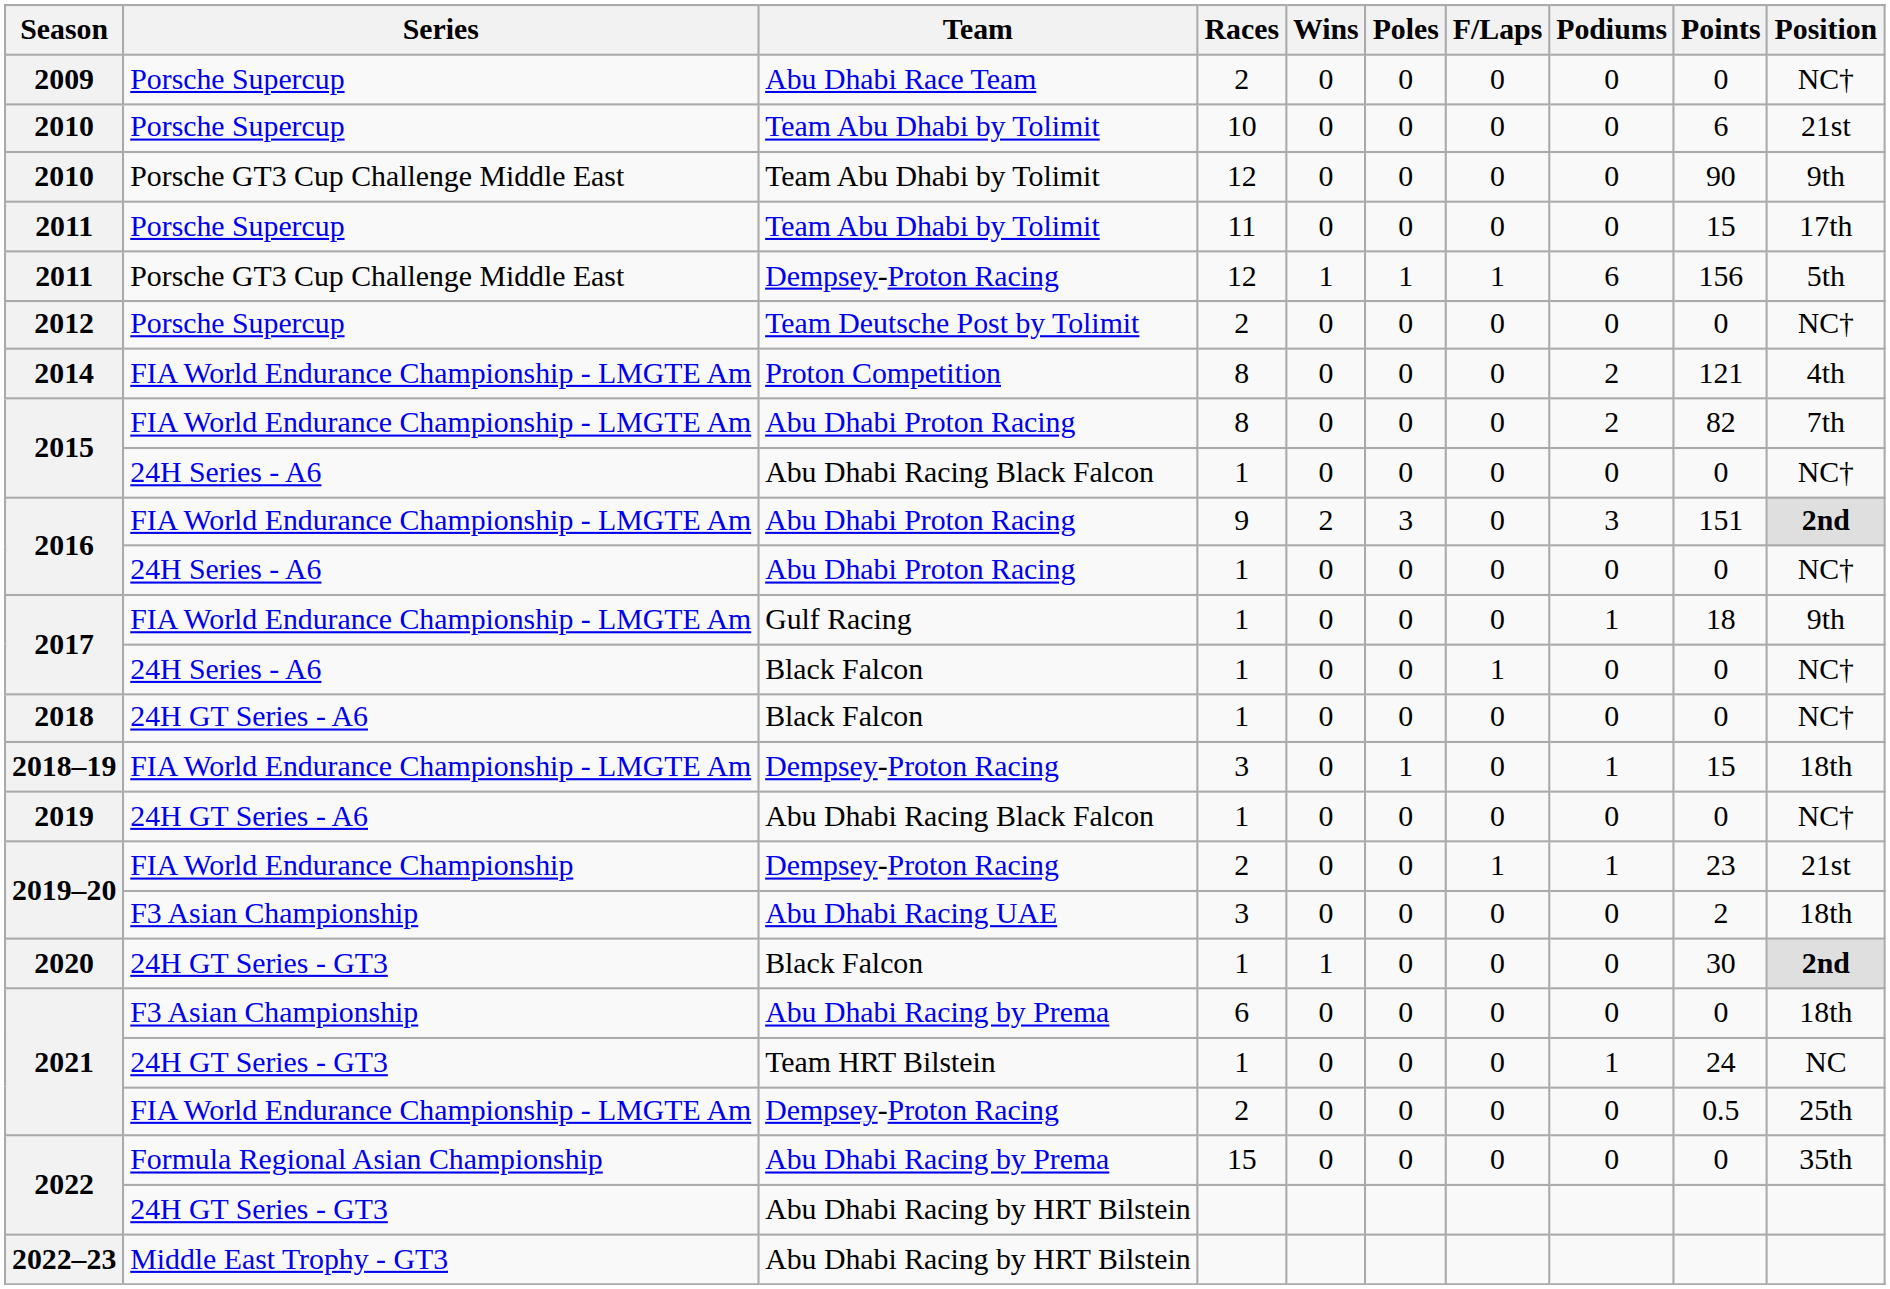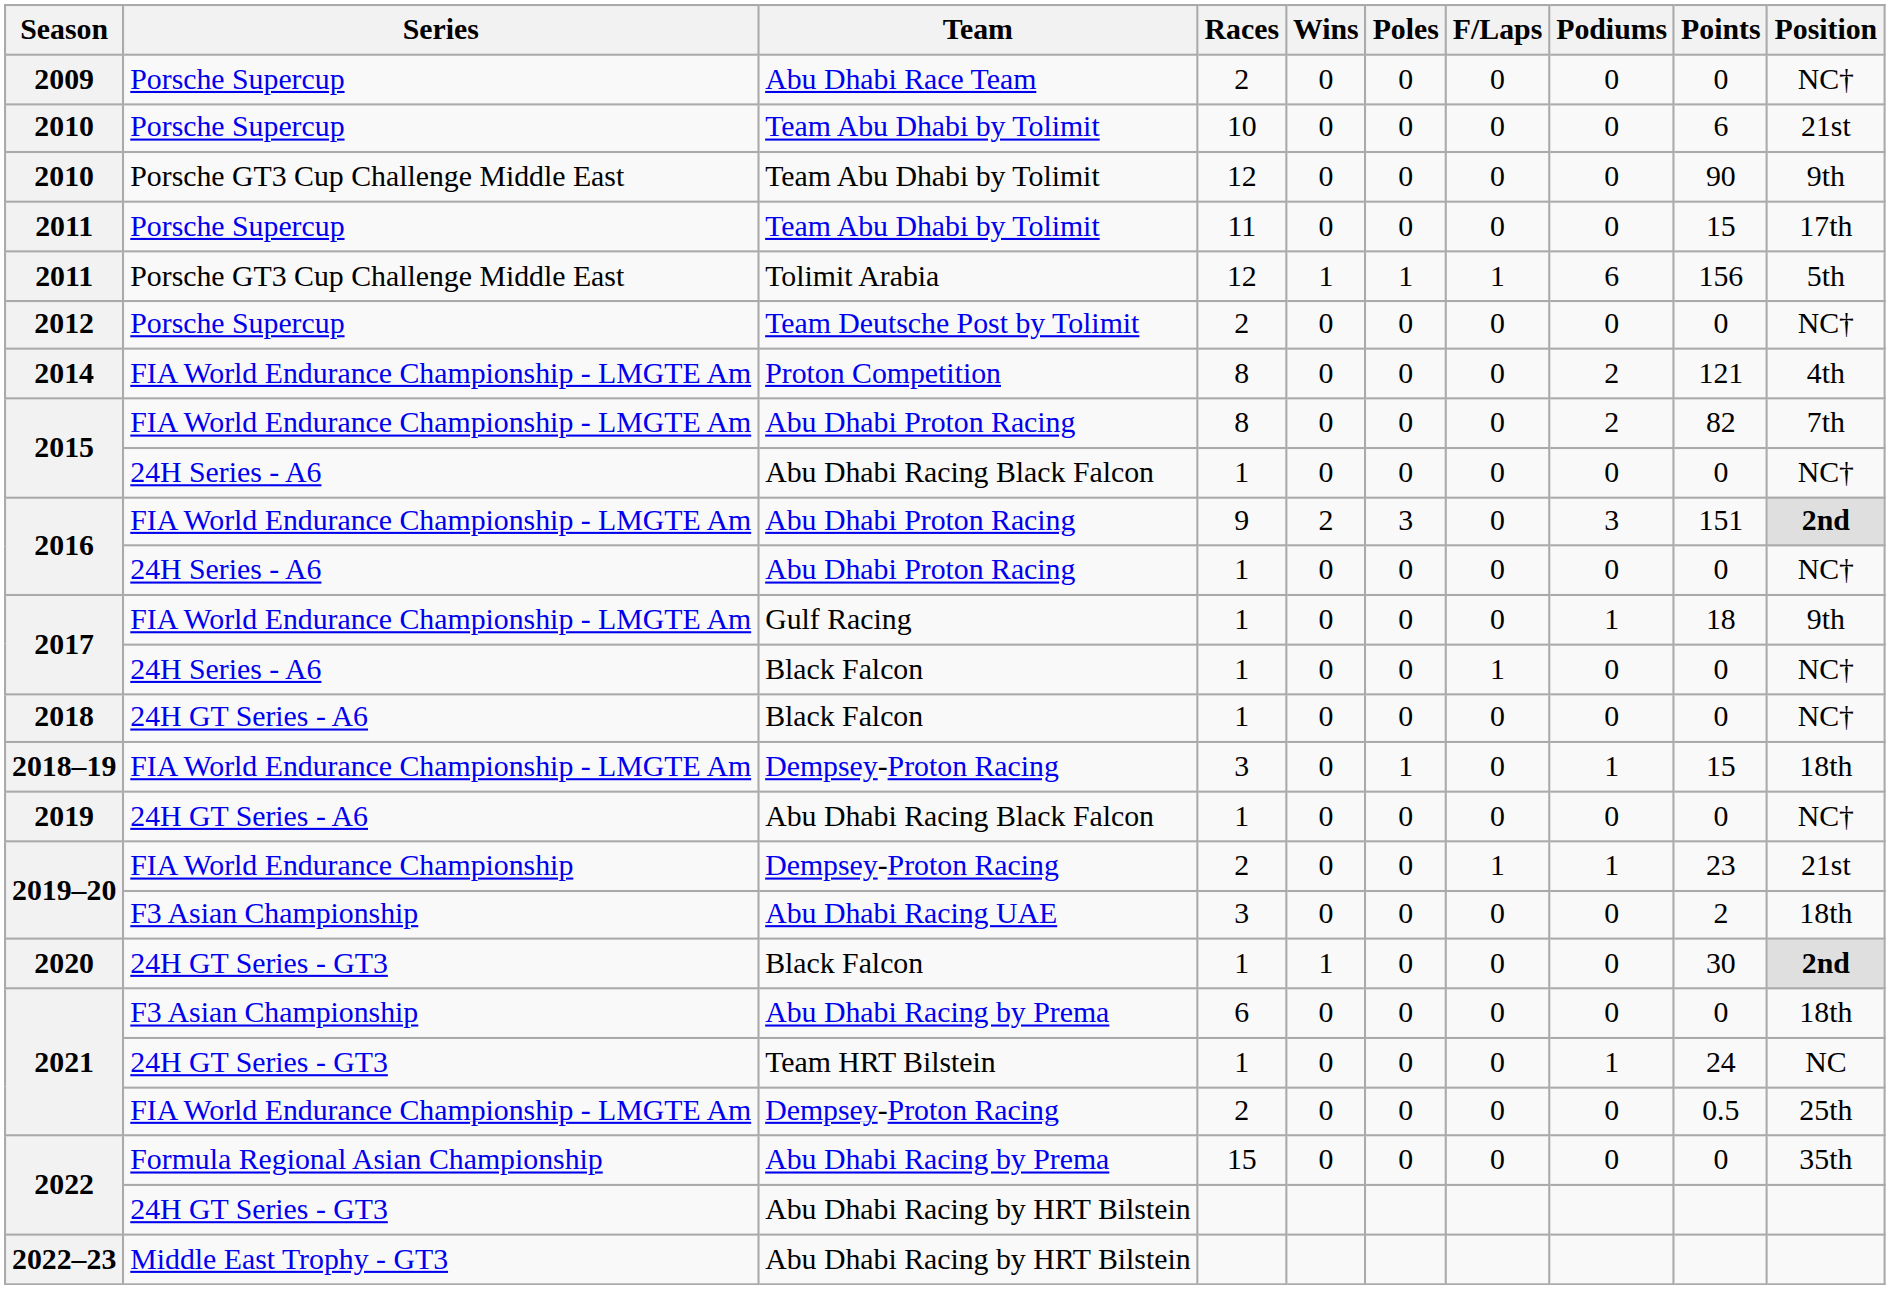2011 / Porsche GT3 Cup Challenge Middle East | Team: Dempsey-Proton Racing -> Tolimit Arabia
